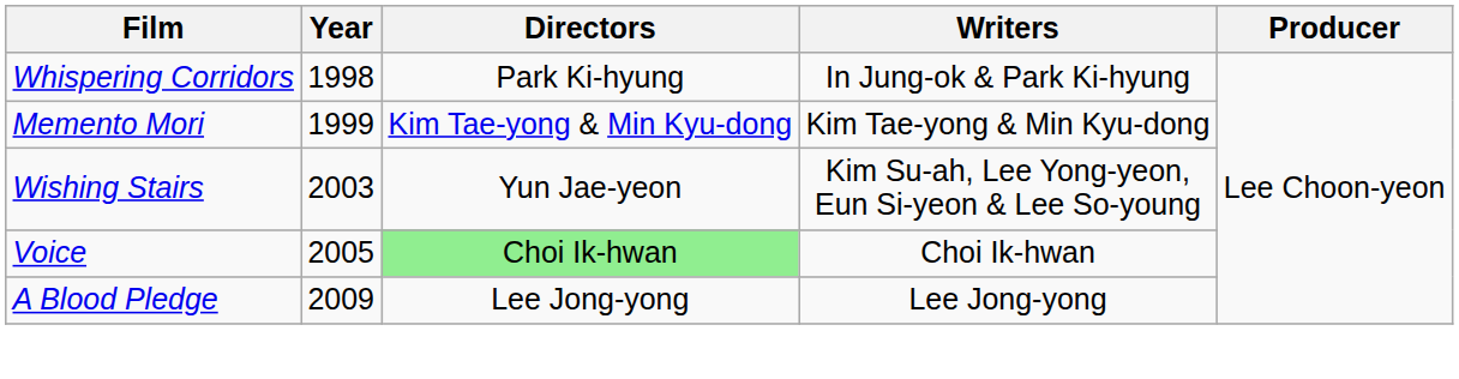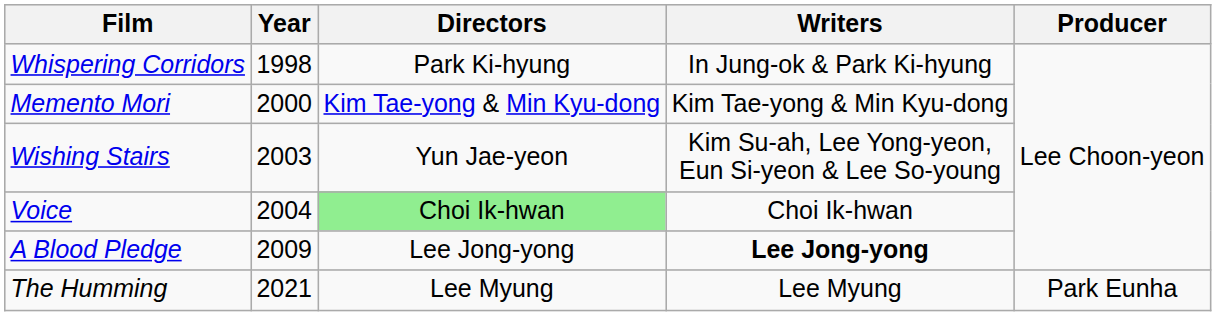Memento Mori | Year: 1999 -> 2000
Voice | Year: 2005 -> 2004
A Blood Pledge | Writers: normal -> bold
+ row: The Humming | 2021 | Lee Myung | Lee Myung | Park Eunha
